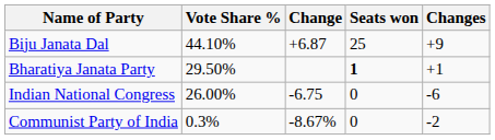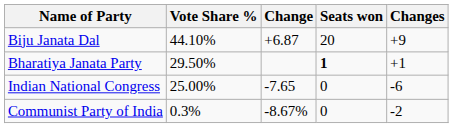Biju Janata Dal | Seats won: 25 -> 20
Indian National Congress | Vote Share %: 26.00% -> 25.00%
Indian National Congress | Change: -6.75 -> -7.65
